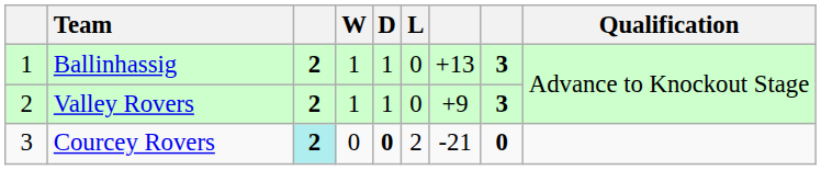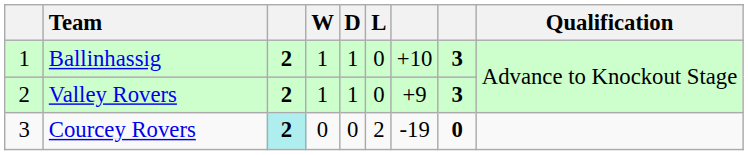Ballinhassig | column 7: +13 -> +10
Courcey Rovers | D: bold -> normal
Courcey Rovers | column 7: -21 -> -19
